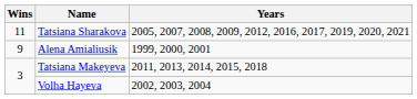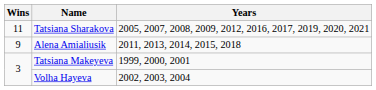Alena Amialiusik | Years: 1999, 2000, 2001 -> 2011, 2013, 2014, 2015, 2018
Tatsiana Makeyeva | Years: 2011, 2013, 2014, 2015, 2018 -> 1999, 2000, 2001
